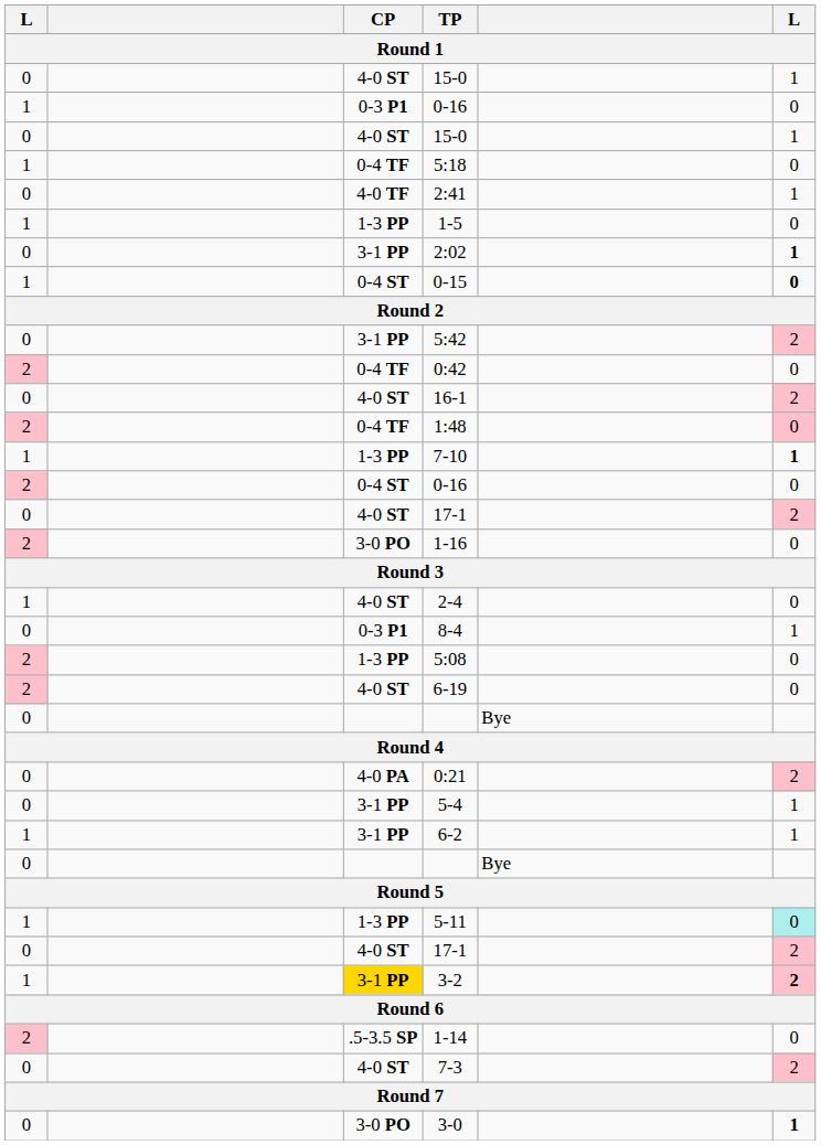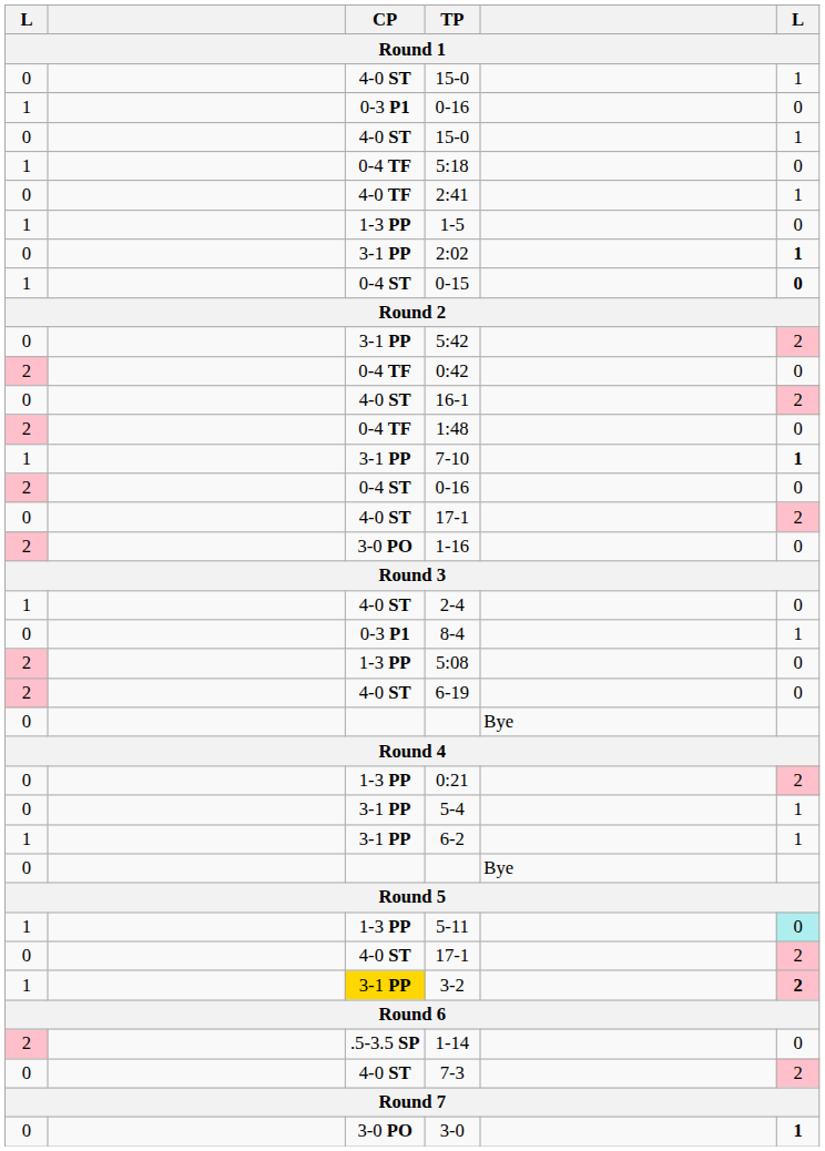1:48 | column 6: pink background -> no background
7-10 | CP: 1-3 PP -> 3-1 PP
0:21 | CP: 4-0 PA -> 1-3 PP
